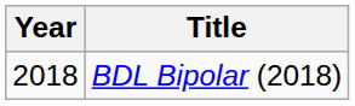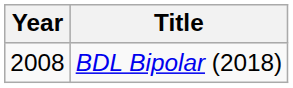BDL Bipolar (2018) | Year: 2018 -> 2008
